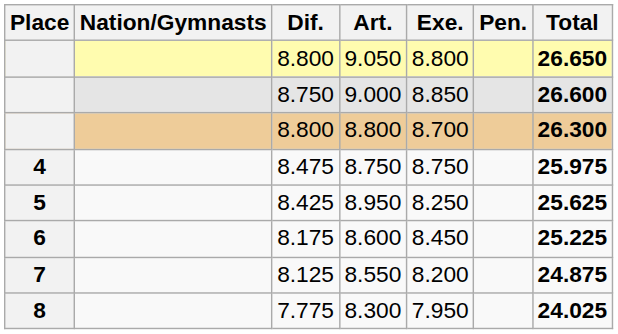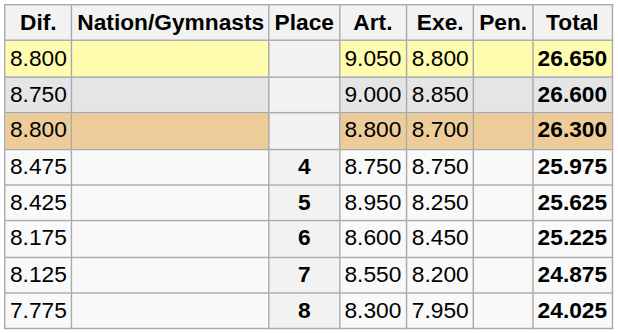columns swapped: Place <-> Dif.
